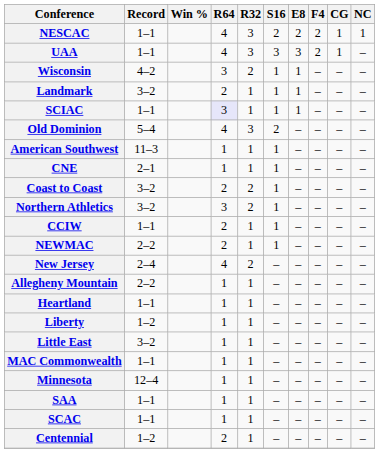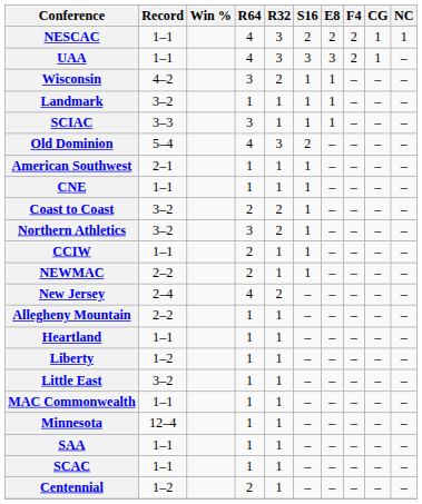Landmark | R64: 2 -> 1
SCIAC | Record: 1–1 -> 3–3
SCIAC | R64: lavender background -> no background
American Southwest | Record: 11–3 -> 2–1
CNE | Record: 2–1 -> 1–1
